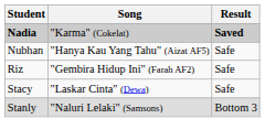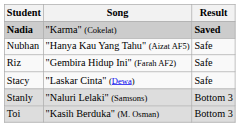+ row: Toi | "Kasih Berduka" (M. Osman) | Bottom 3
